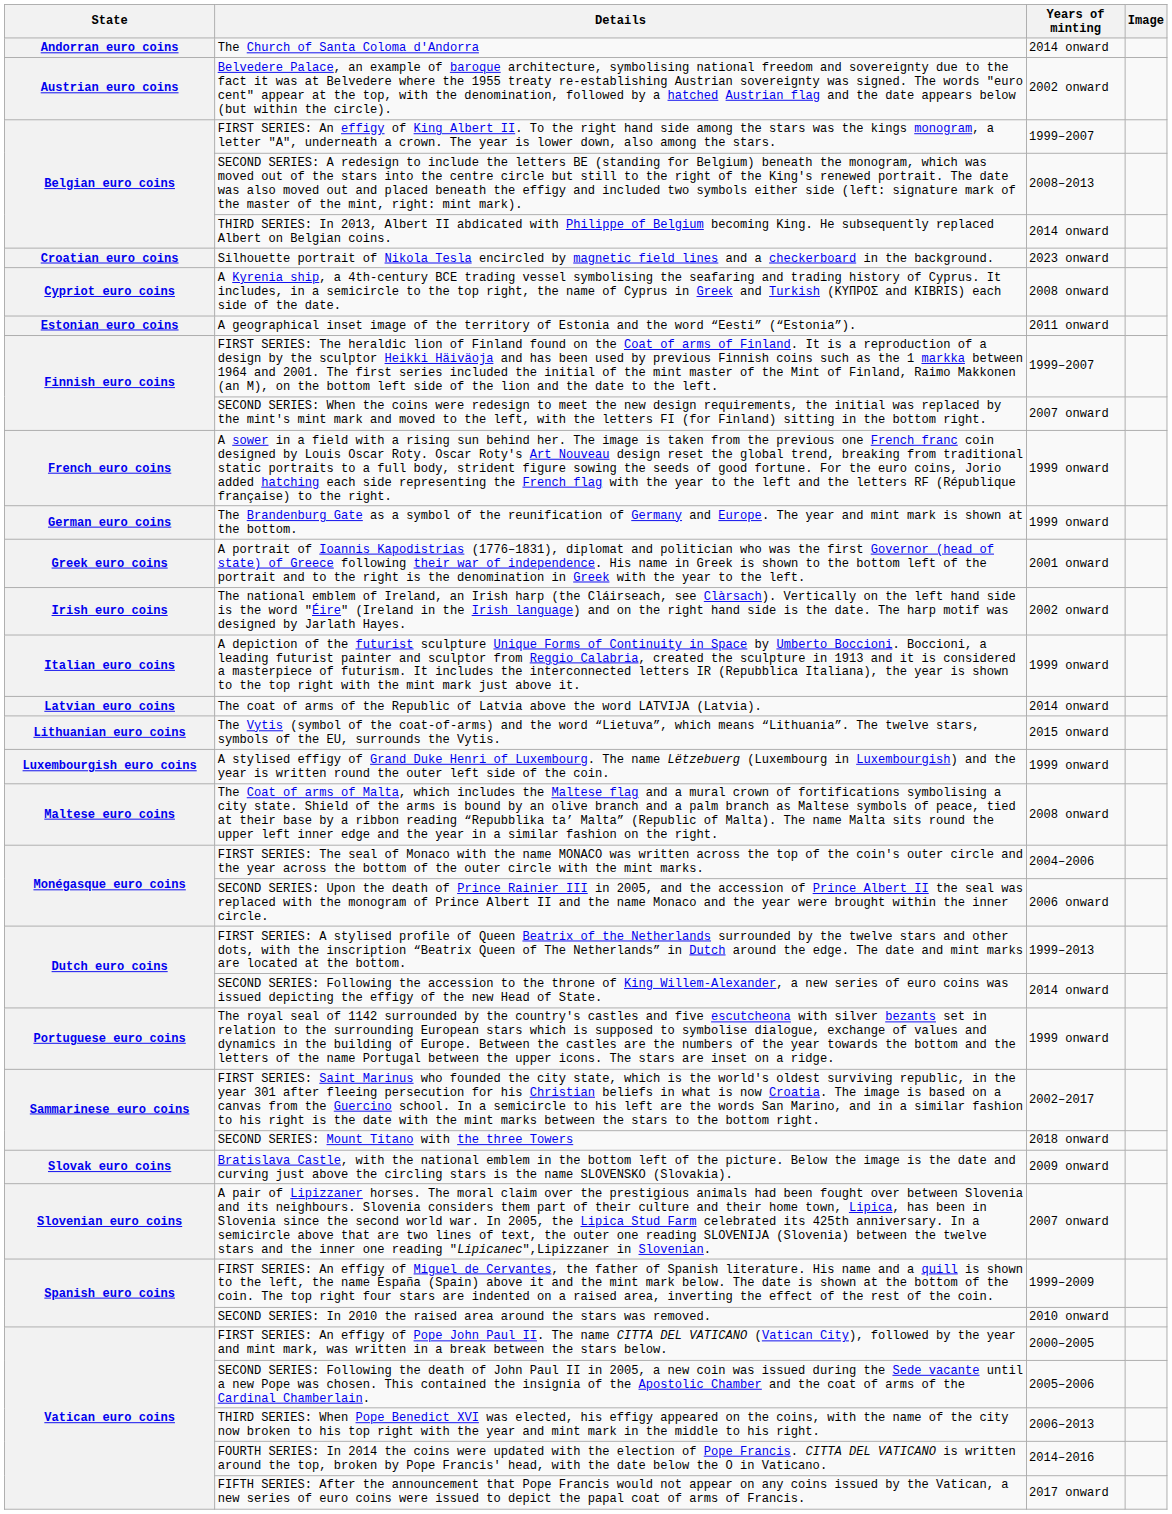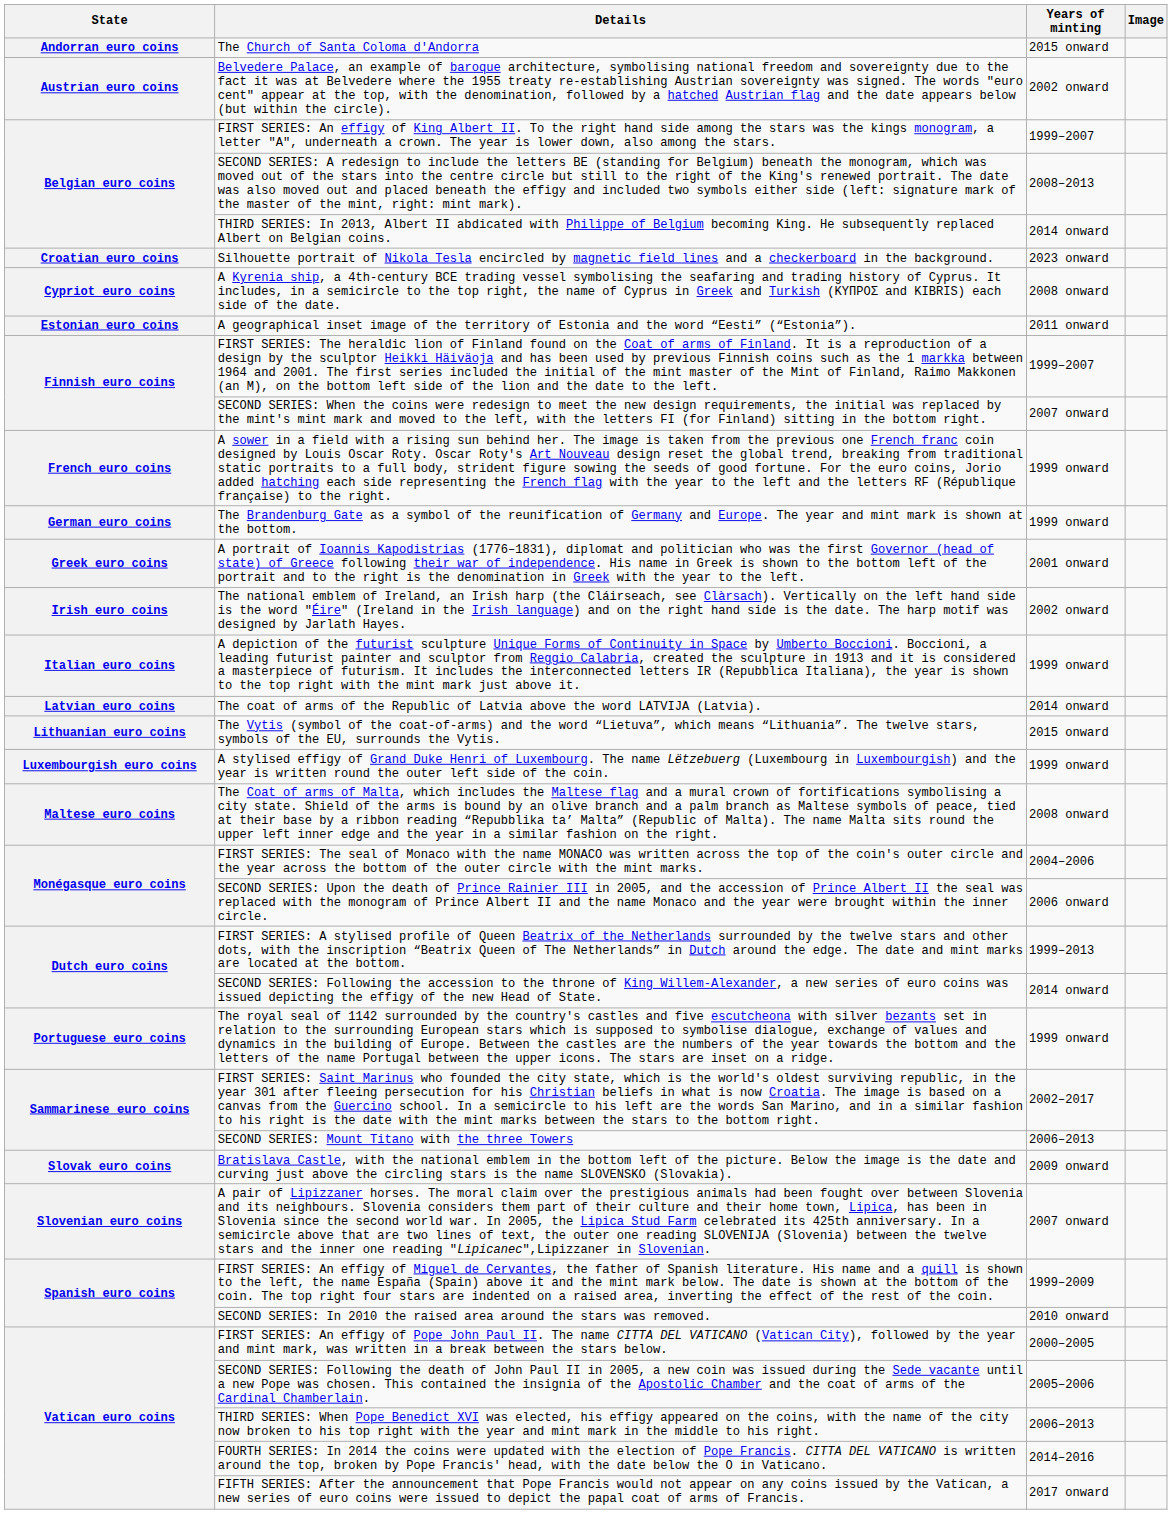The Church of Santa Coloma d'Andorra | Years of minting: 2014 onward -> 2015 onward
SECOND SERIES: Mount Titano with the three Towers | Years of minting: 2018 onward -> 2006–2013
